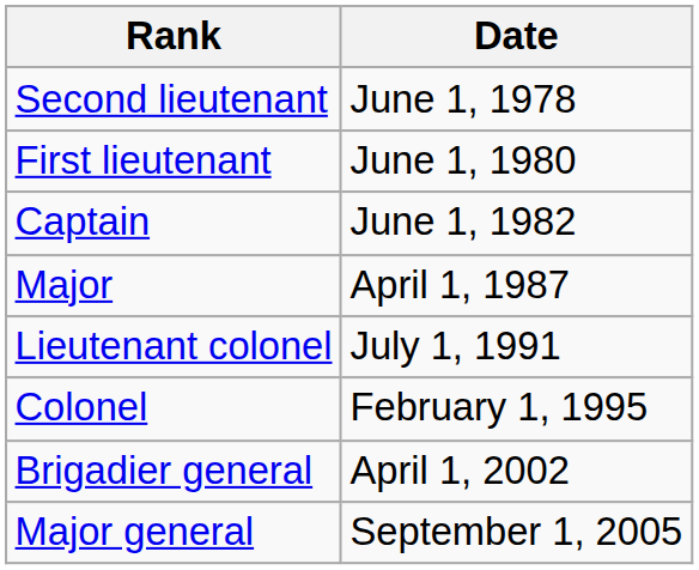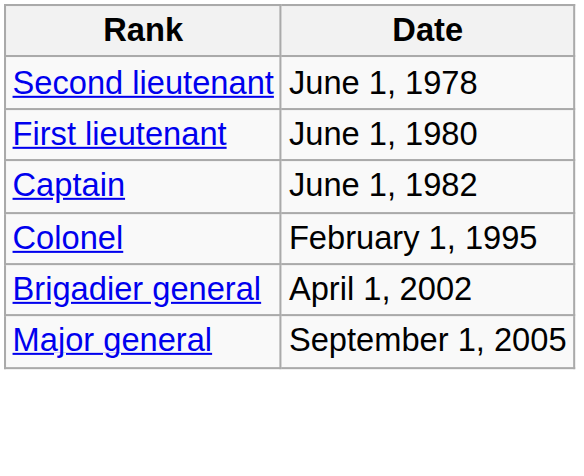- row: Major | April 1, 1987
- row: Lieutenant colonel | July 1, 1991
